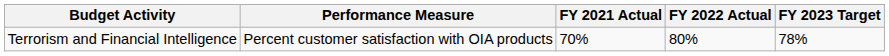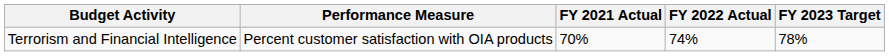Terrorism and Financial Intelligence | FY 2022 Actual: 80% -> 74%
